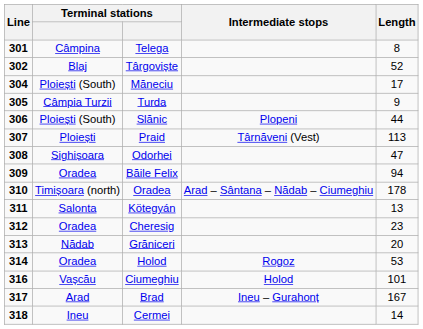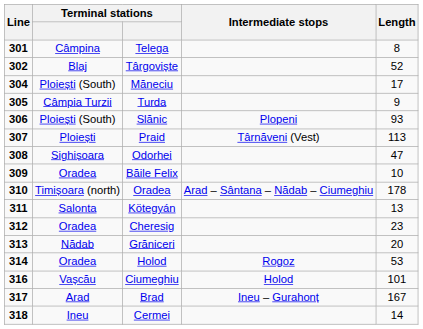Slănic | Length: 44 -> 93
Băile Felix | Length: 94 -> 10
